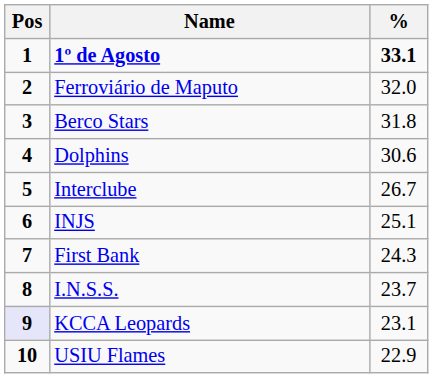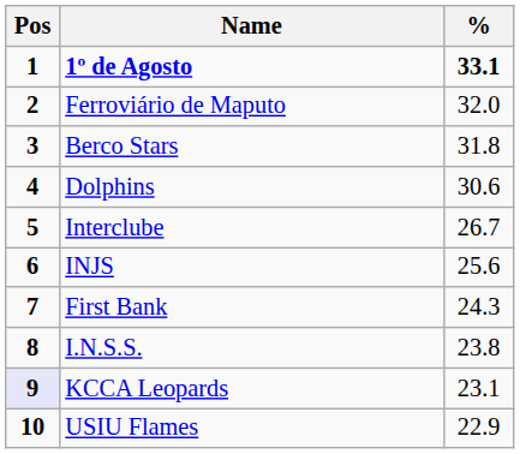INJS | %: 25.1 -> 25.6
I.N.S.S. | %: 23.7 -> 23.8
